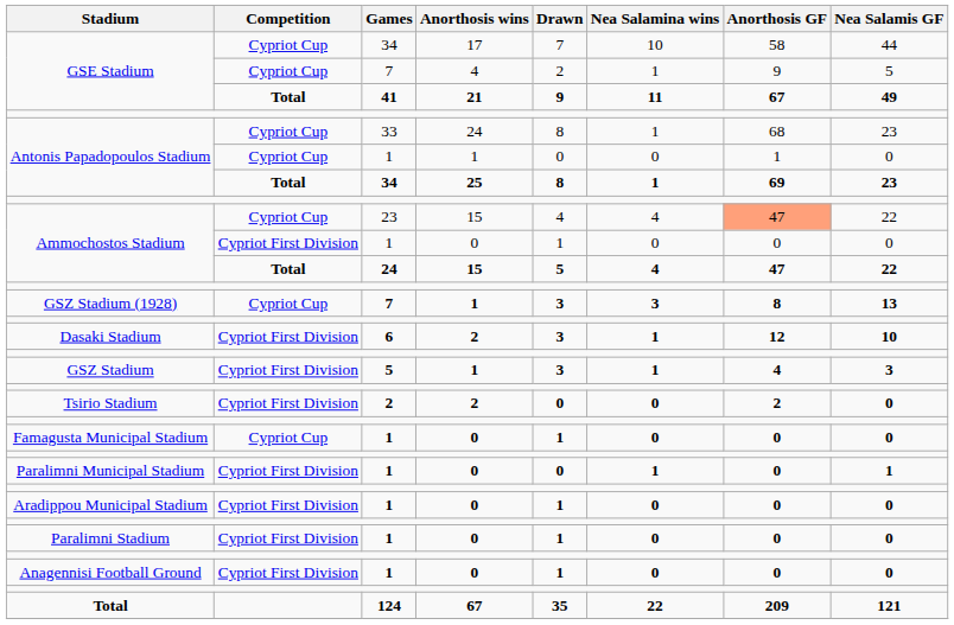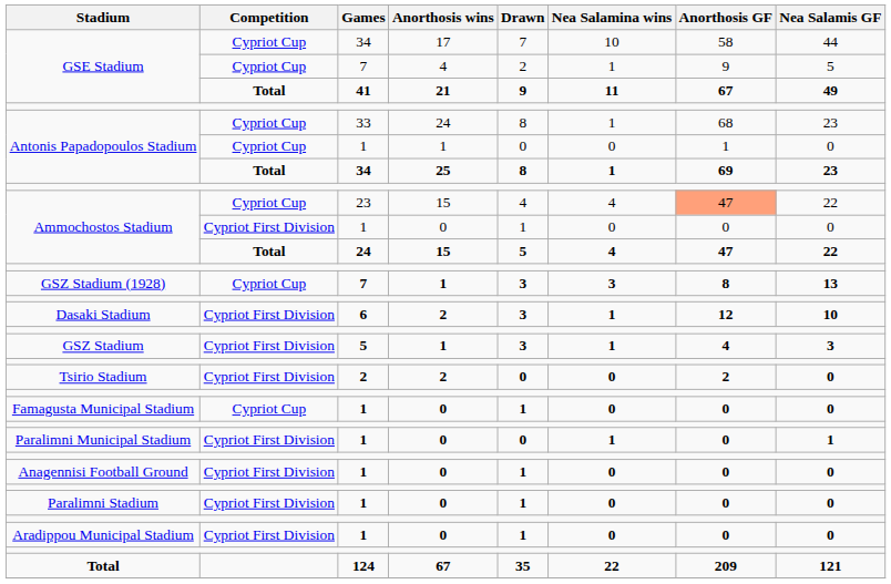rows swapped: Anagennisi Football Ground <-> Aradippou Municipal Stadium
